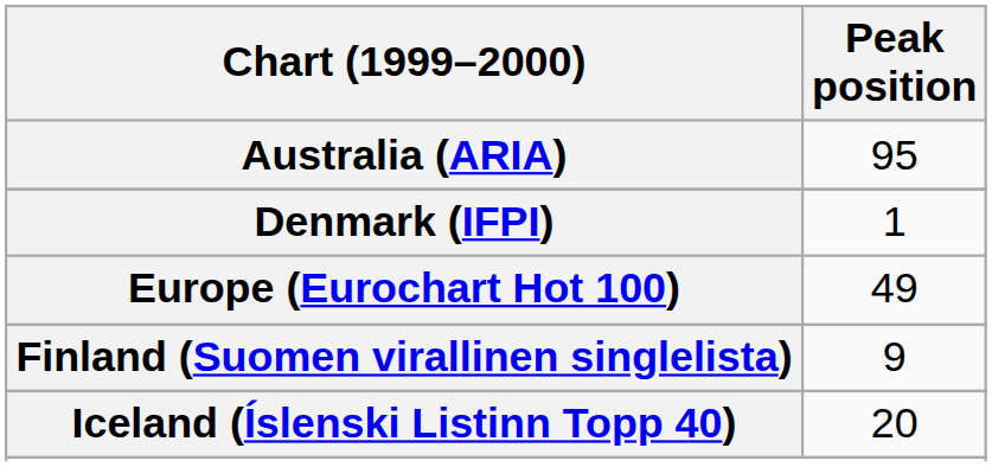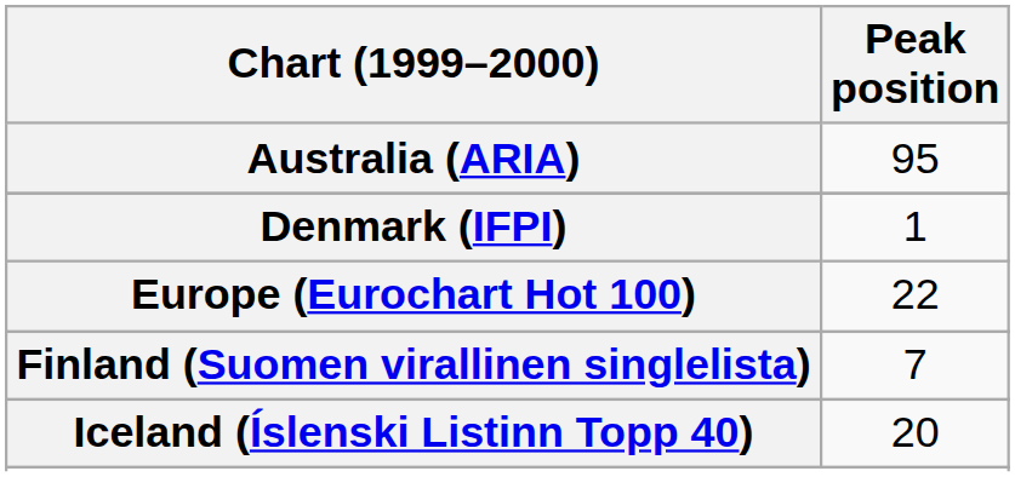Europe (Eurochart Hot 100) | Peak position: 49 -> 22
Finland (Suomen virallinen singlelista) | Peak position: 9 -> 7
